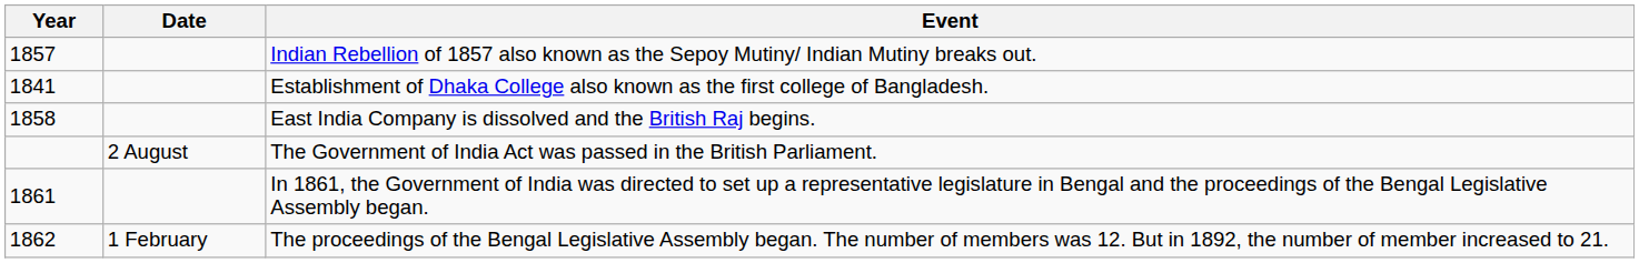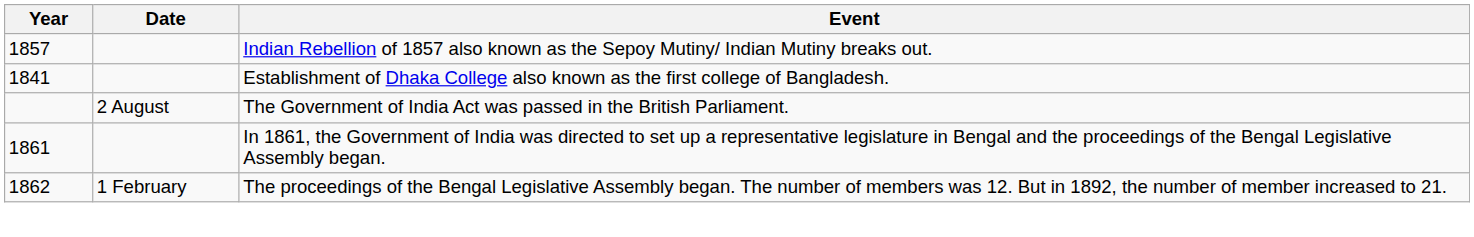- row: 1858 | East India Company is dissolved and the British Raj begins.
